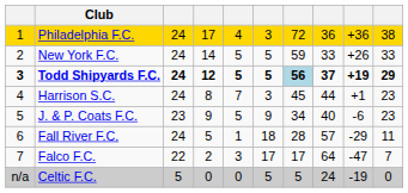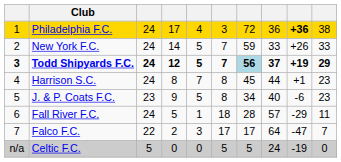Philadelphia F.C. | column 9: normal -> bold
New York F.C. | column 6: 5 -> 7
Todd Shipyards F.C. | column 6: 5 -> 7
Harrison S.C. | column 6: 3 -> 8
J. & P. Coats F.C. | column 6: 9 -> 8
